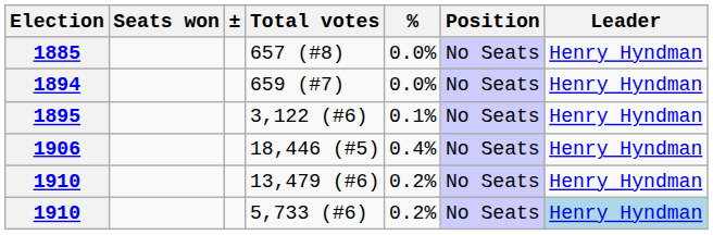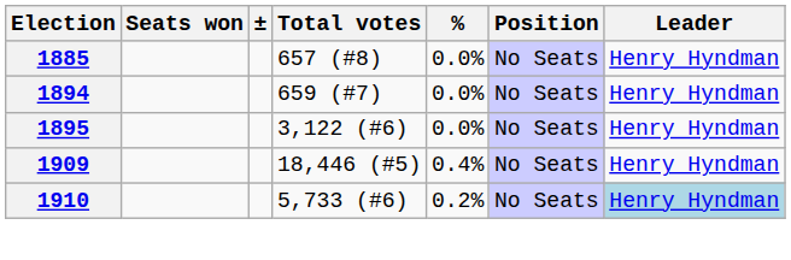3,122 (#6) | %: 0.1% -> 0.0%
18,446 (#5) | Election: 1906 -> 1909
- row: 1910 | 13,479 (#6) | 0.2% | No Seats | Henry Hyndman
